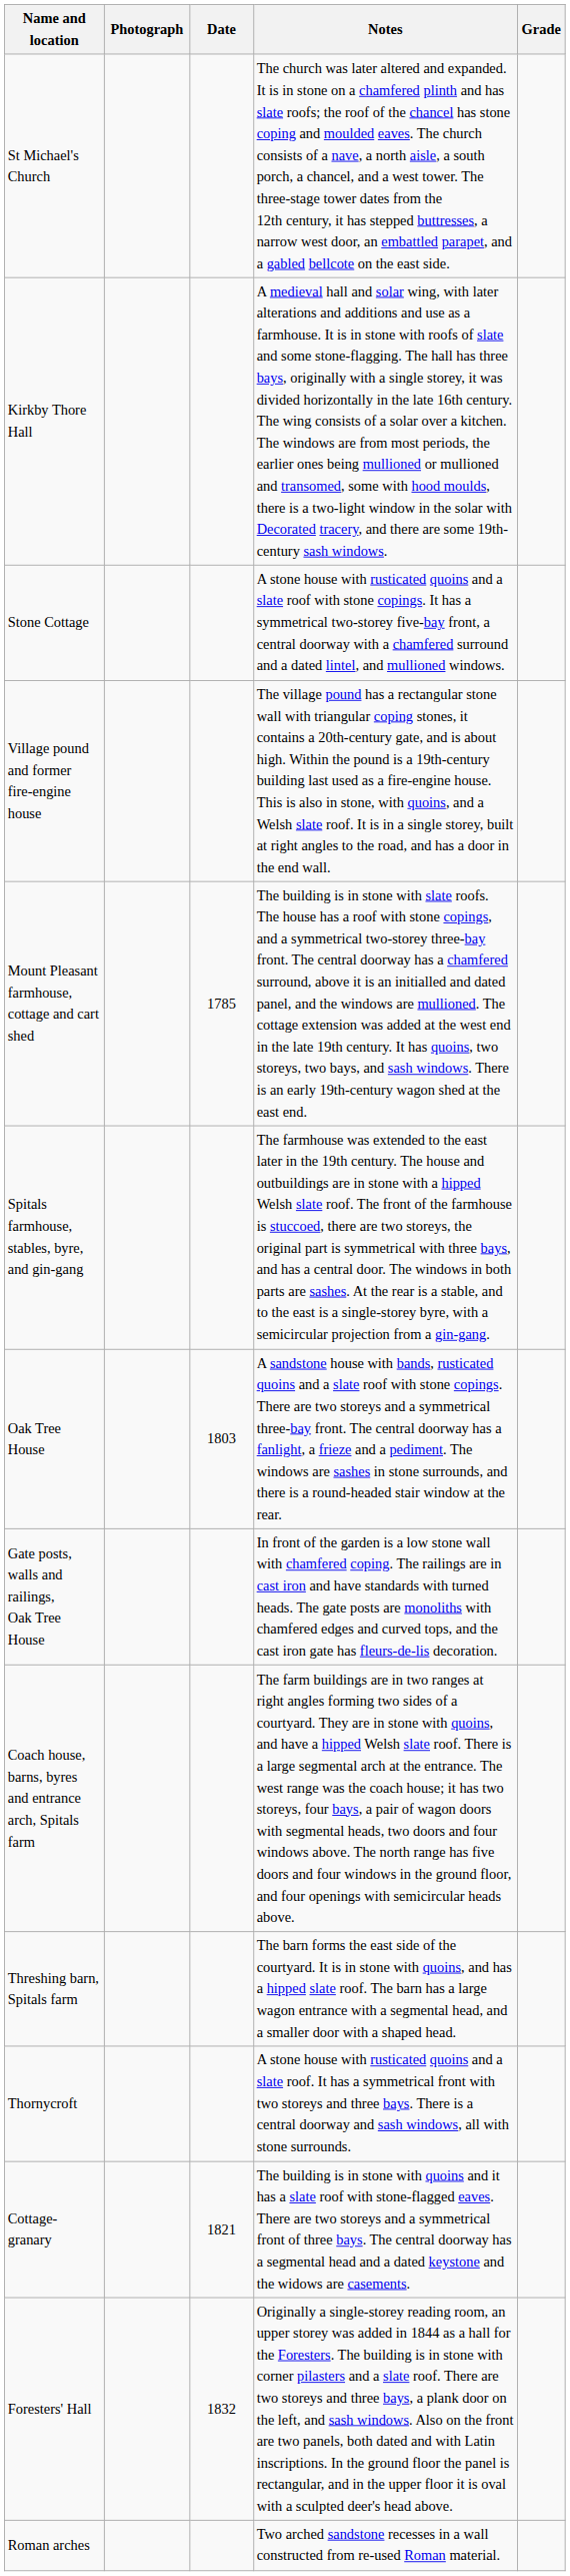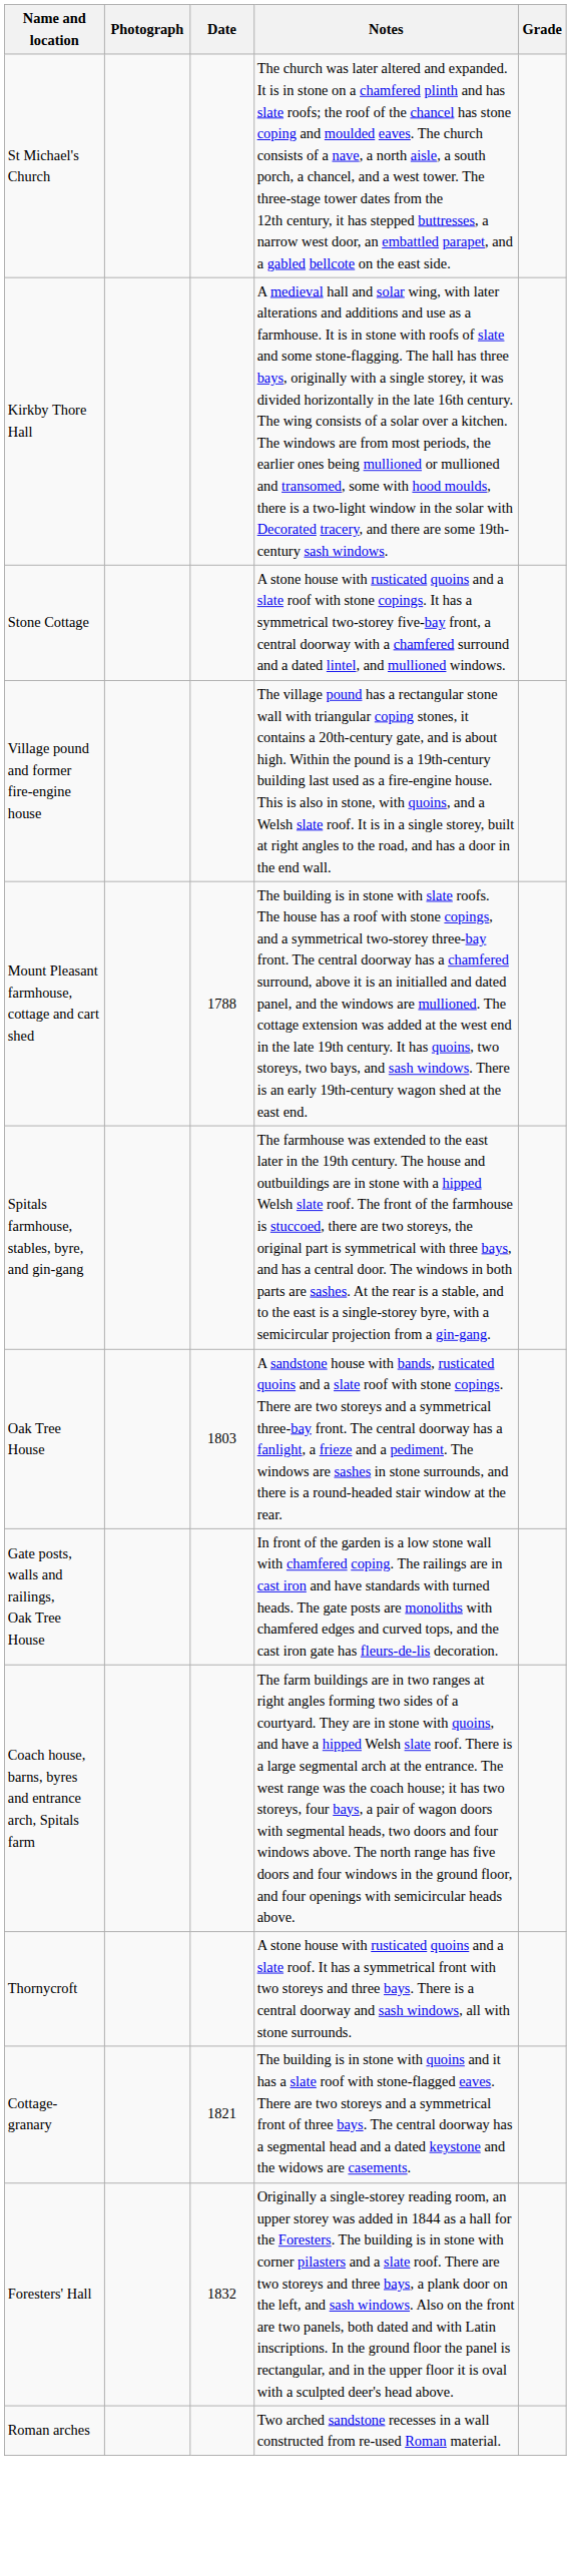Mount Pleasant farmhouse, cottage and cart shed | Date: 1785 -> 1788
- row: Threshing barn, Spitals farm | The barn forms the east side of the courtyard. It is in stone with quoins, and has a hipped slate roof. The barn has a large wagon entrance with a segmental head, and a smaller door with a shaped head.
